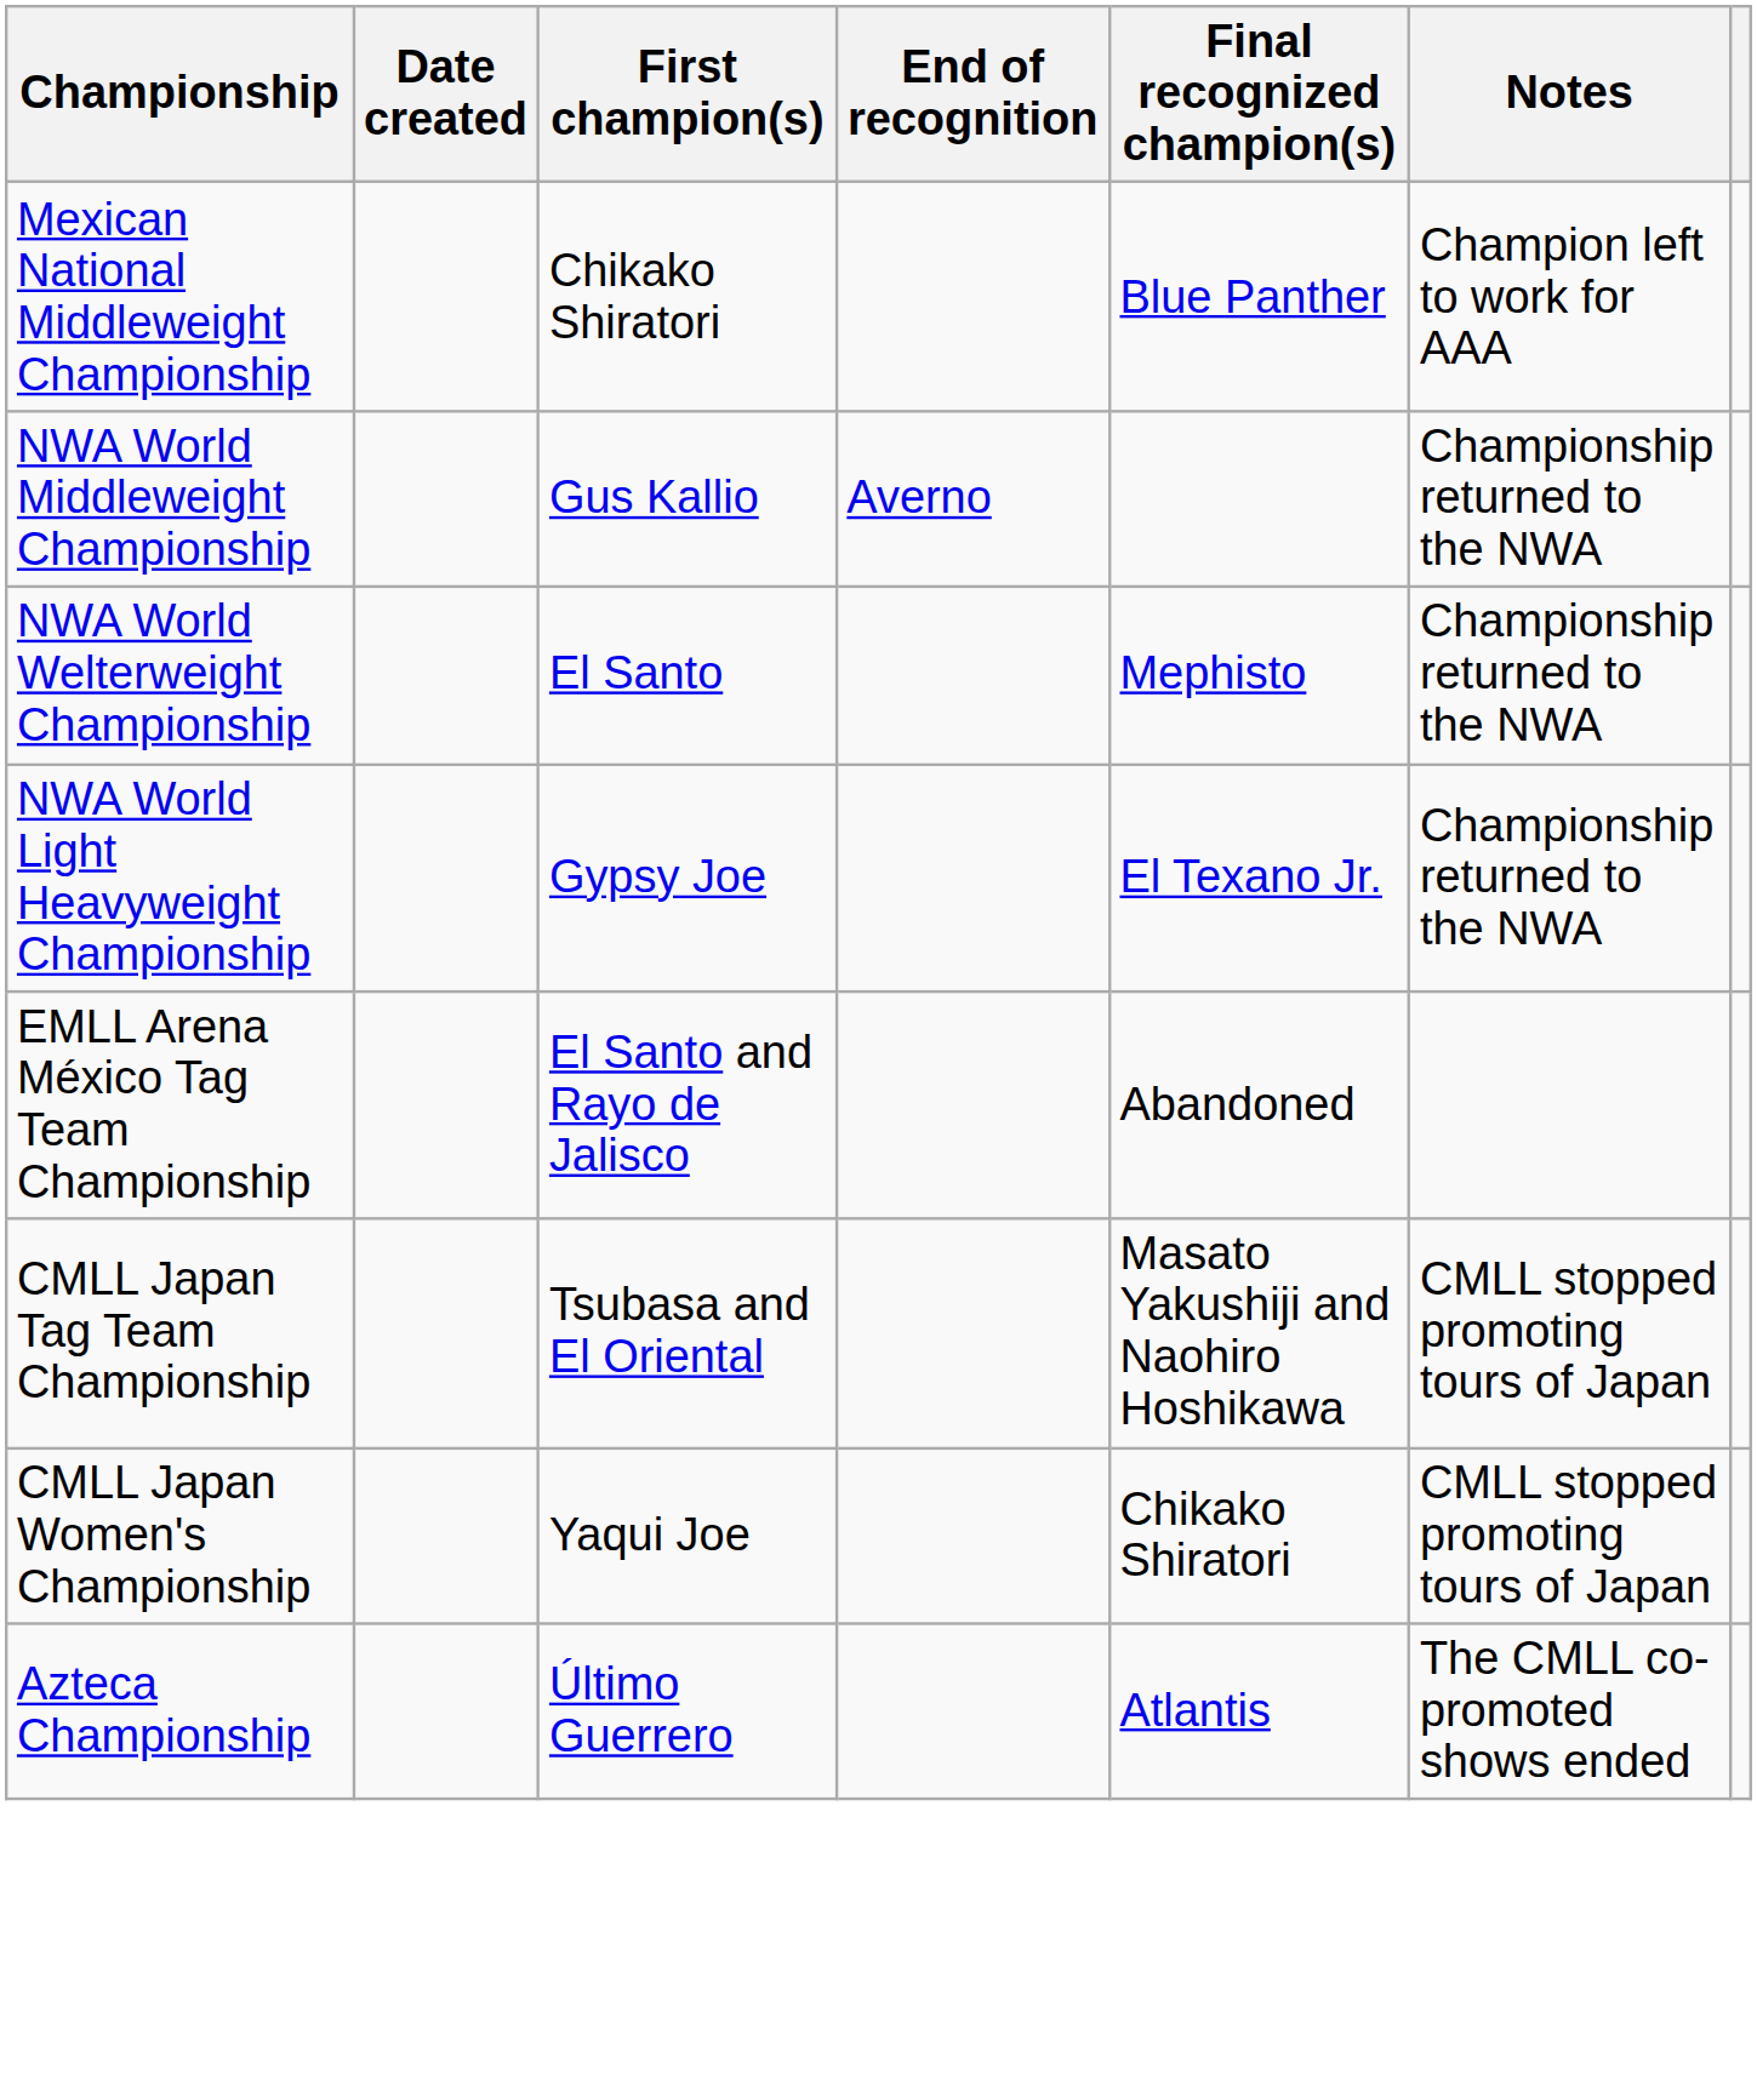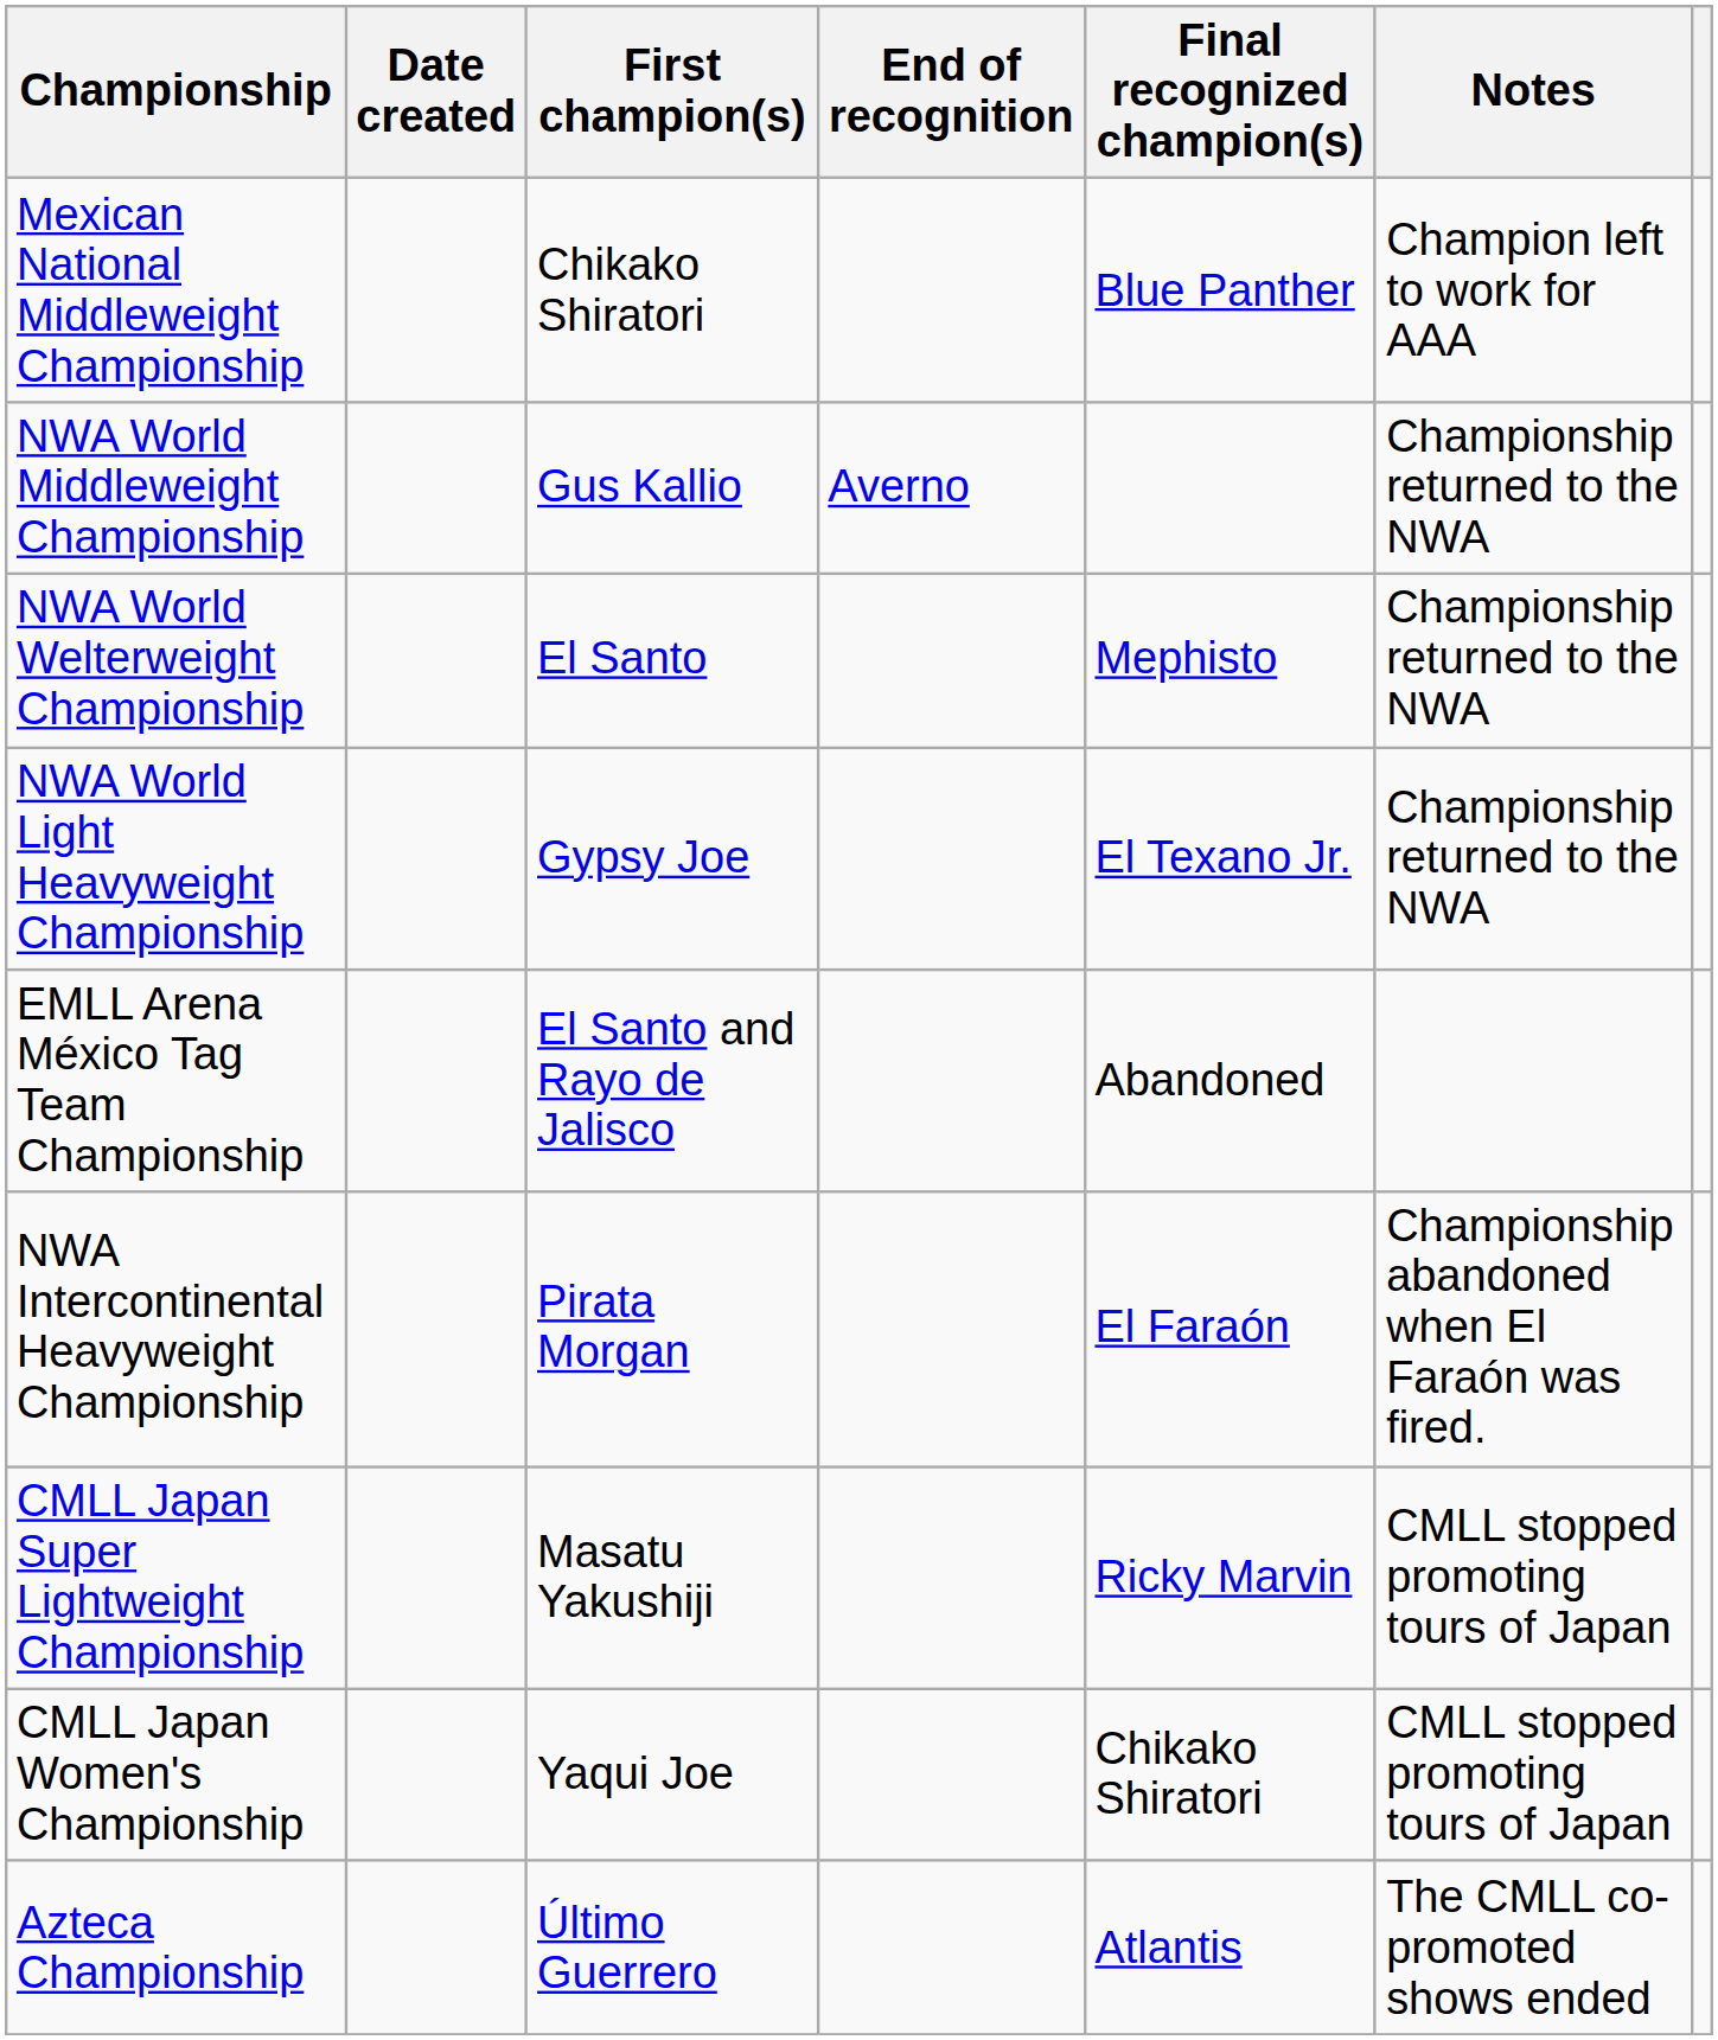+ row: NWA Intercontinental Heavyweight Championship | Pirata Morgan | El Faraón | Championship abandoned when El Faraón was fired.
- row: CMLL Japan Tag Team Championship | Tsubasa and El Oriental | Masato Yakushiji and Naohiro Hoshikawa | CMLL stopped promoting tours of Japan
+ row: CMLL Japan Super Lightweight Championship | Masatu Yakushiji | Ricky Marvin | CMLL stopped promoting tours of Japan
